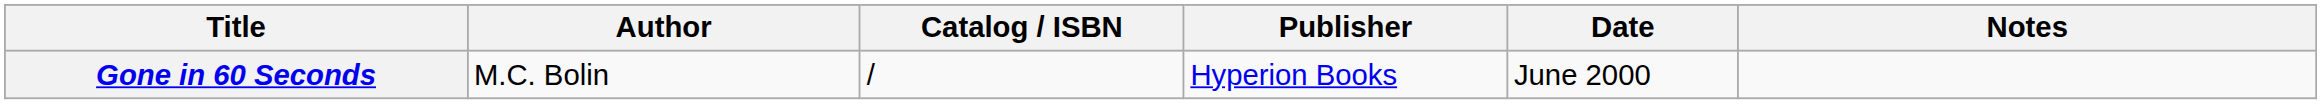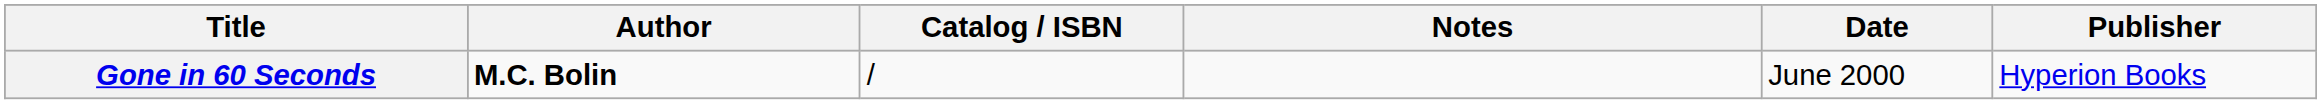columns swapped: Publisher <-> Notes
Gone in 60 Seconds | Author: normal -> bold
